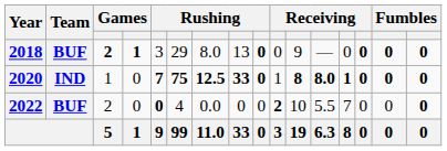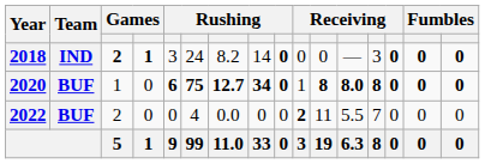2018 | Team: BUF -> IND
2018 | column 6: 29 -> 24
2018 | column 7: 8.0 -> 8.2
2018 | column 8: 13 -> 14
2018 | column 11: 9 -> 0
2018 | column 13: 0 -> 3
2020 | Team: IND -> BUF
2020 | column 5: 7 -> 6
2020 | column 7: 12.5 -> 12.7
2020 | column 8: 33 -> 34
2020 | column 13: 1 -> 8
2022 | column 5: bold -> normal
2022 | column 11: 10 -> 11
2022 | column 16: bold -> normal
